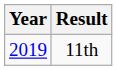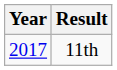11th | Year: 2019 -> 2017
